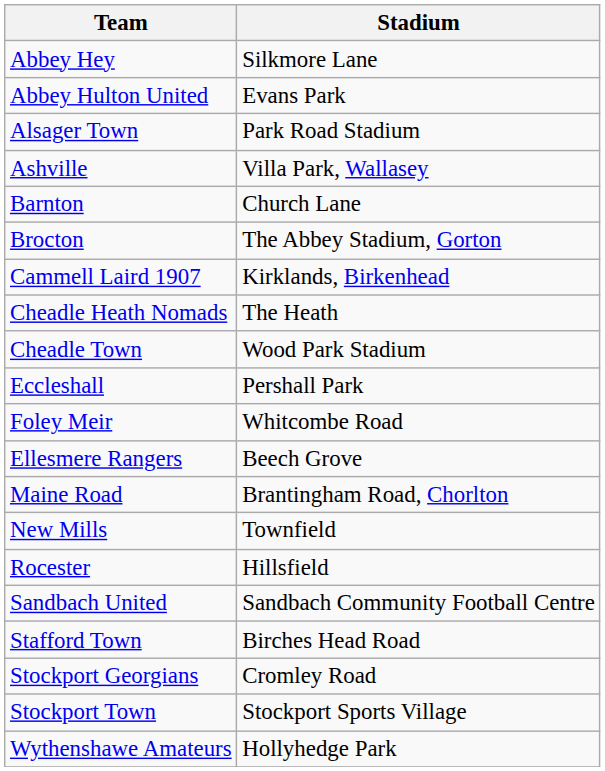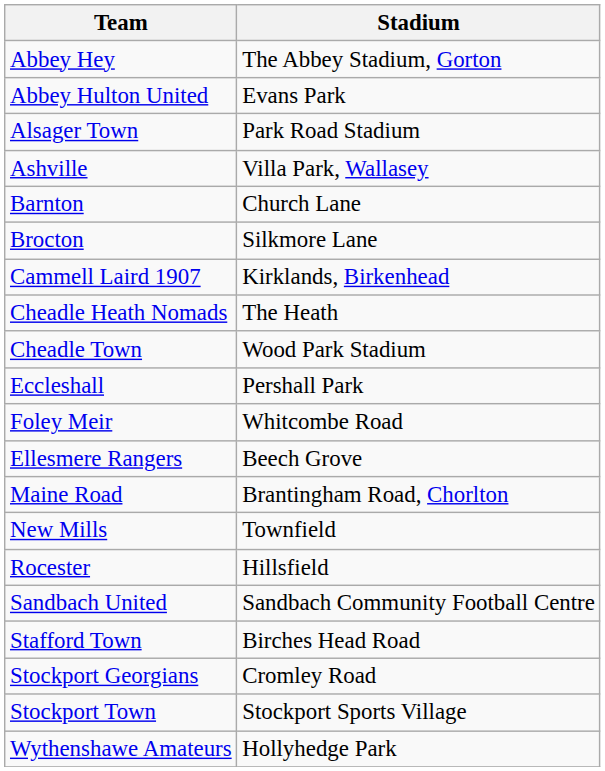Abbey Hey | Stadium: Silkmore Lane -> The Abbey Stadium, Gorton
Brocton | Stadium: The Abbey Stadium, Gorton -> Silkmore Lane
